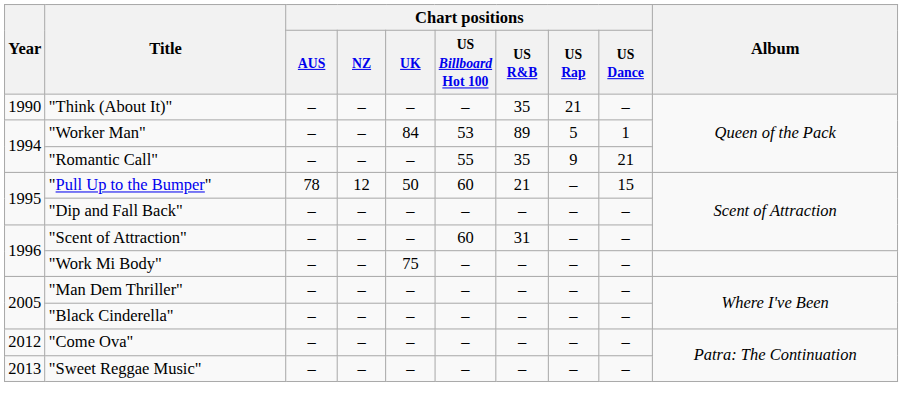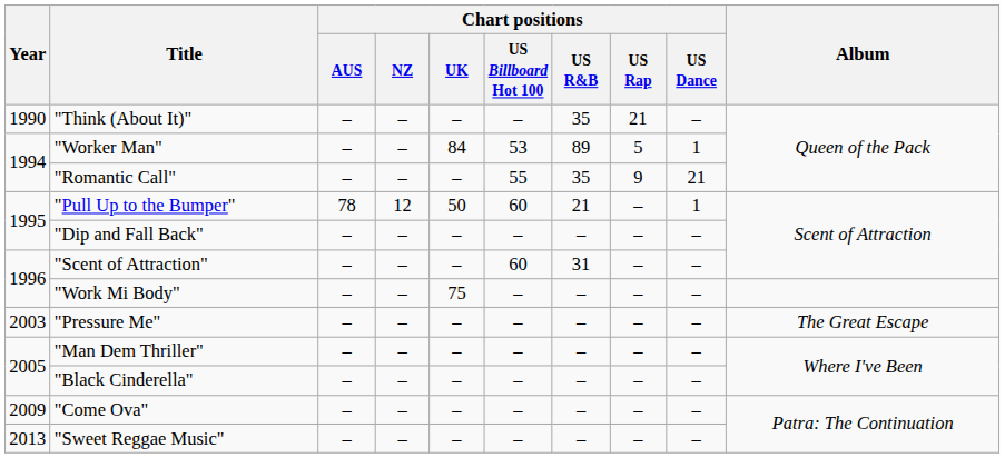"Pull Up to the Bumper" | Chart positions / US Dance: 15 -> 1
+ row: 2003 | "Pressure Me" | – | – | – | – | – | – | – | The Great Escape
"Come Ova" | Year: 2012 -> 2009
